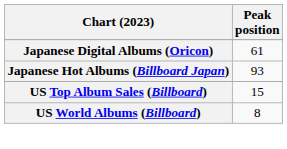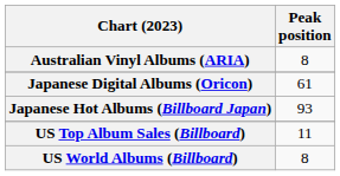+ row: Australian Vinyl Albums (ARIA) | 8
US Top Album Sales (Billboard) | Peak position: 15 -> 11
